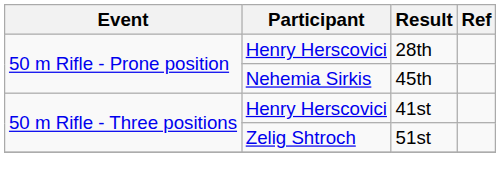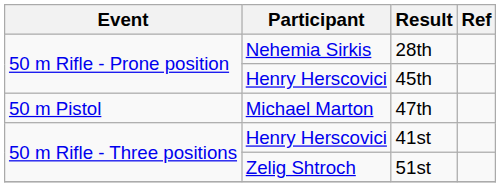28th | Participant: Henry Herscovici -> Nehemia Sirkis
45th | Participant: Nehemia Sirkis -> Henry Herscovici
+ row: 50 m Pistol | Michael Marton | 47th
